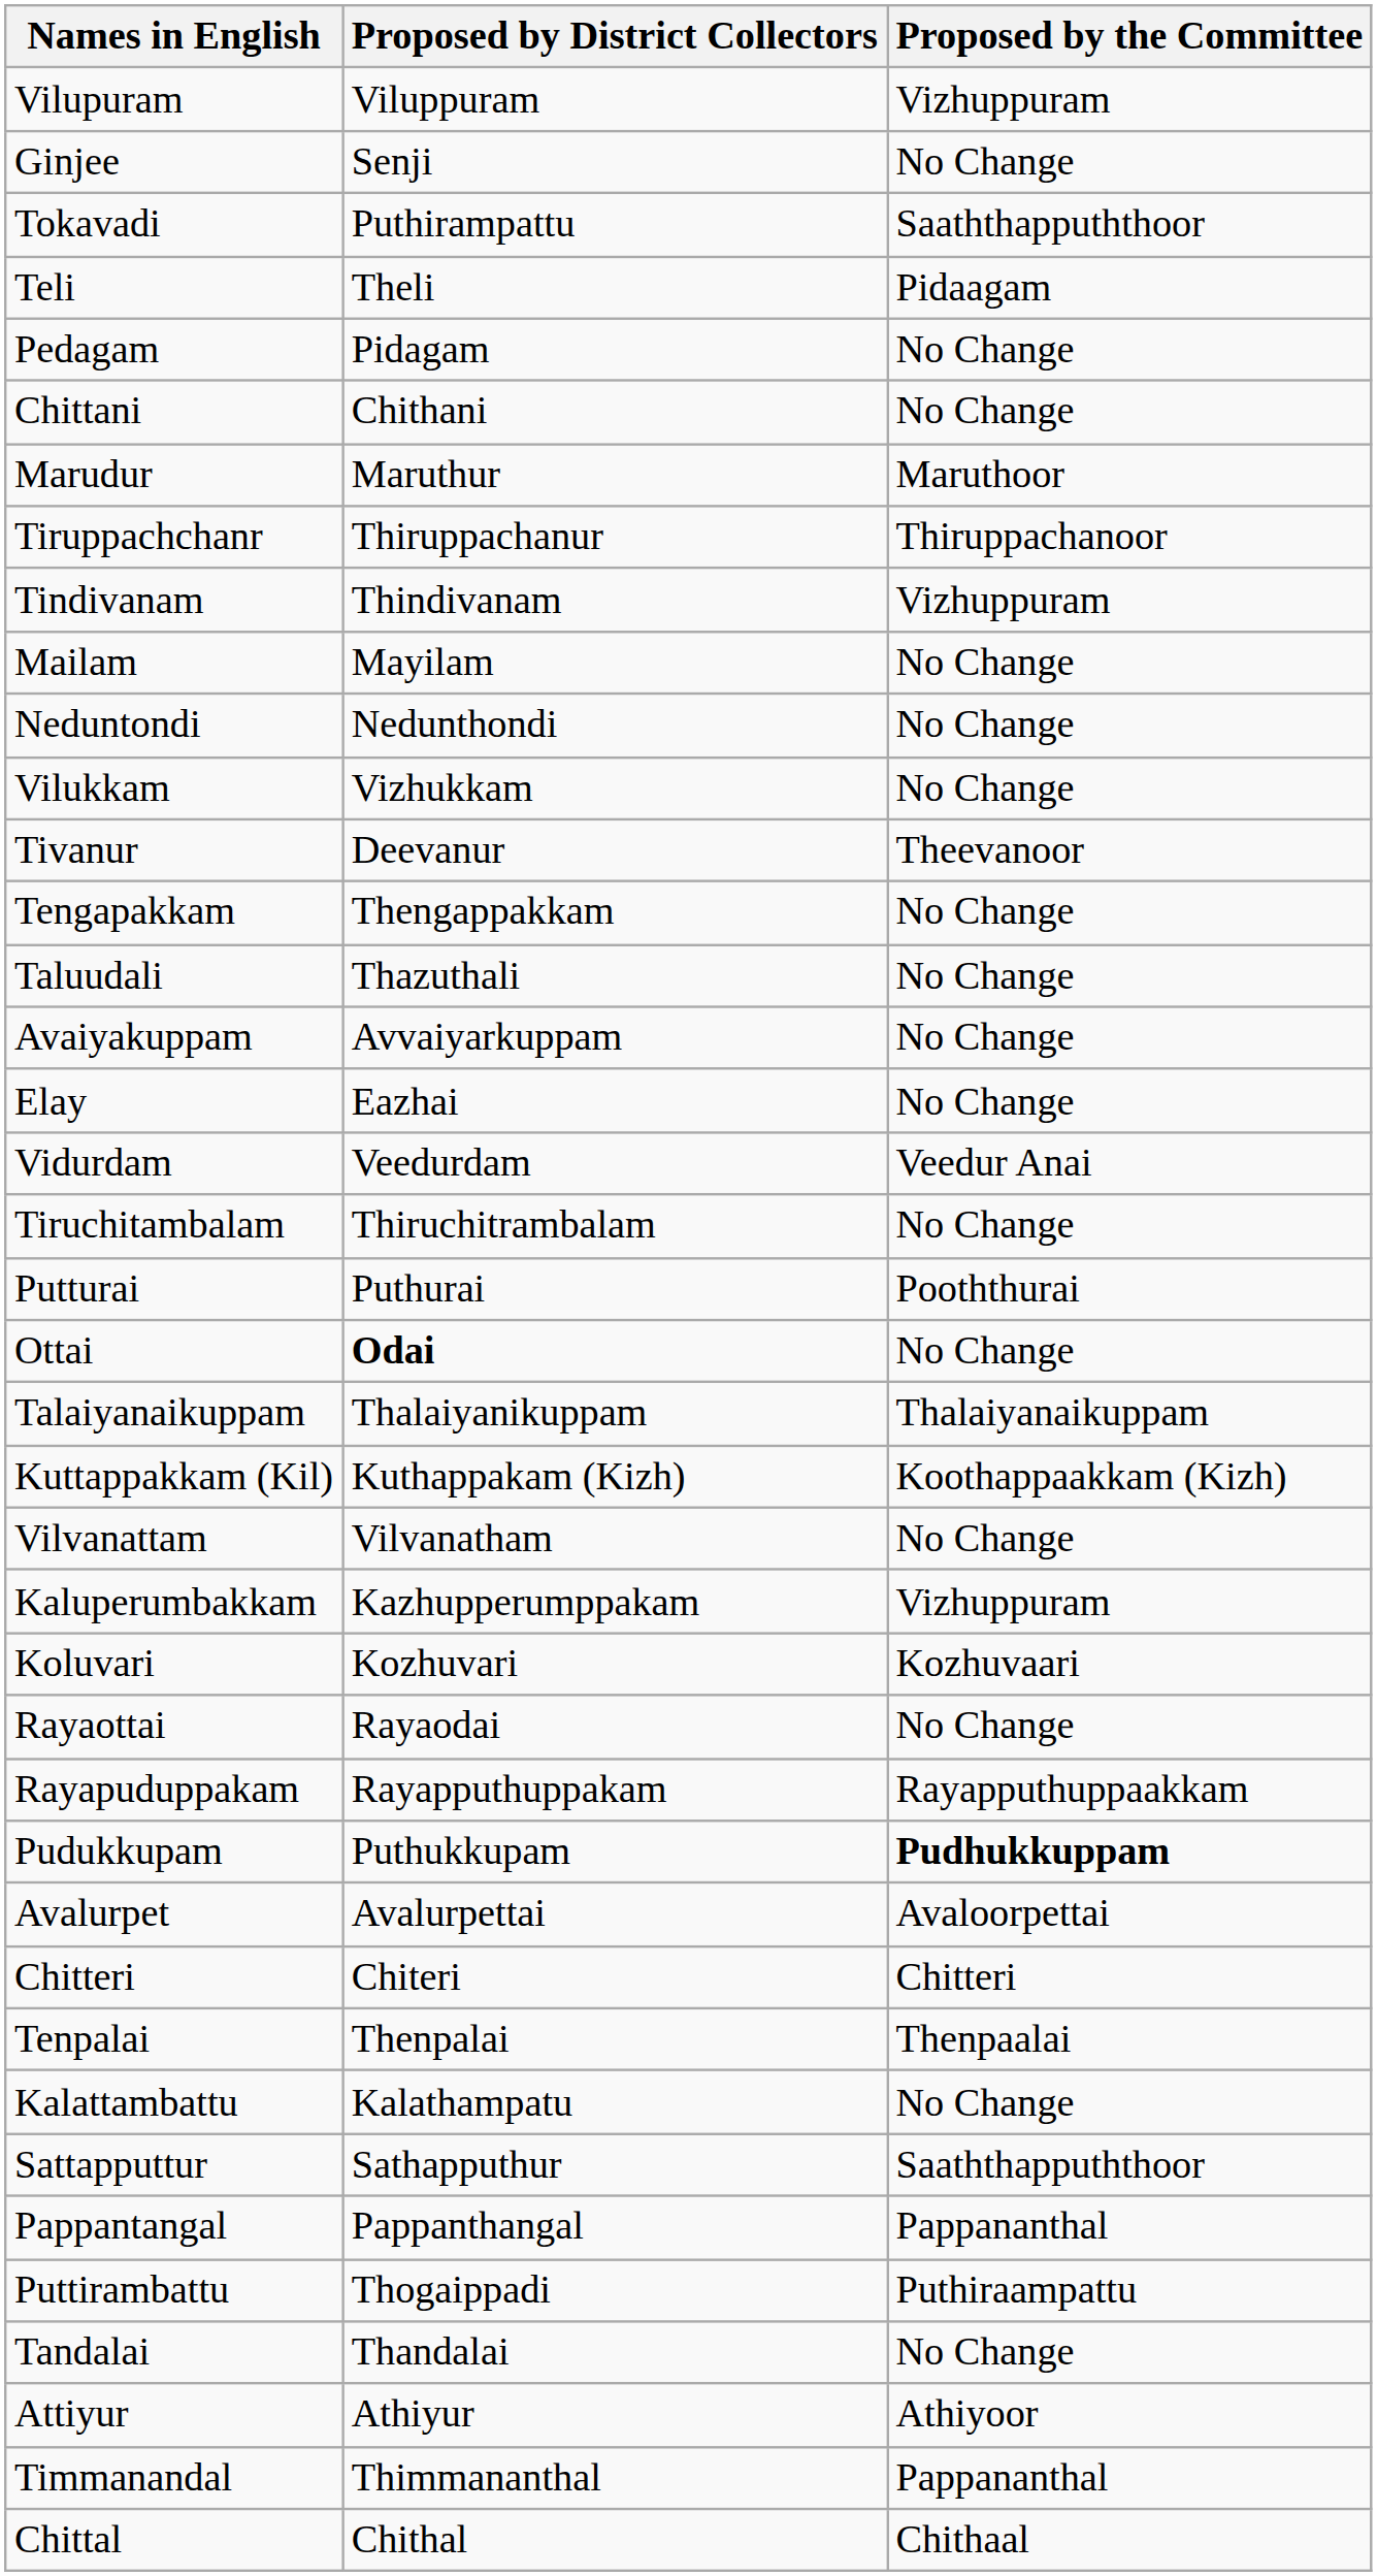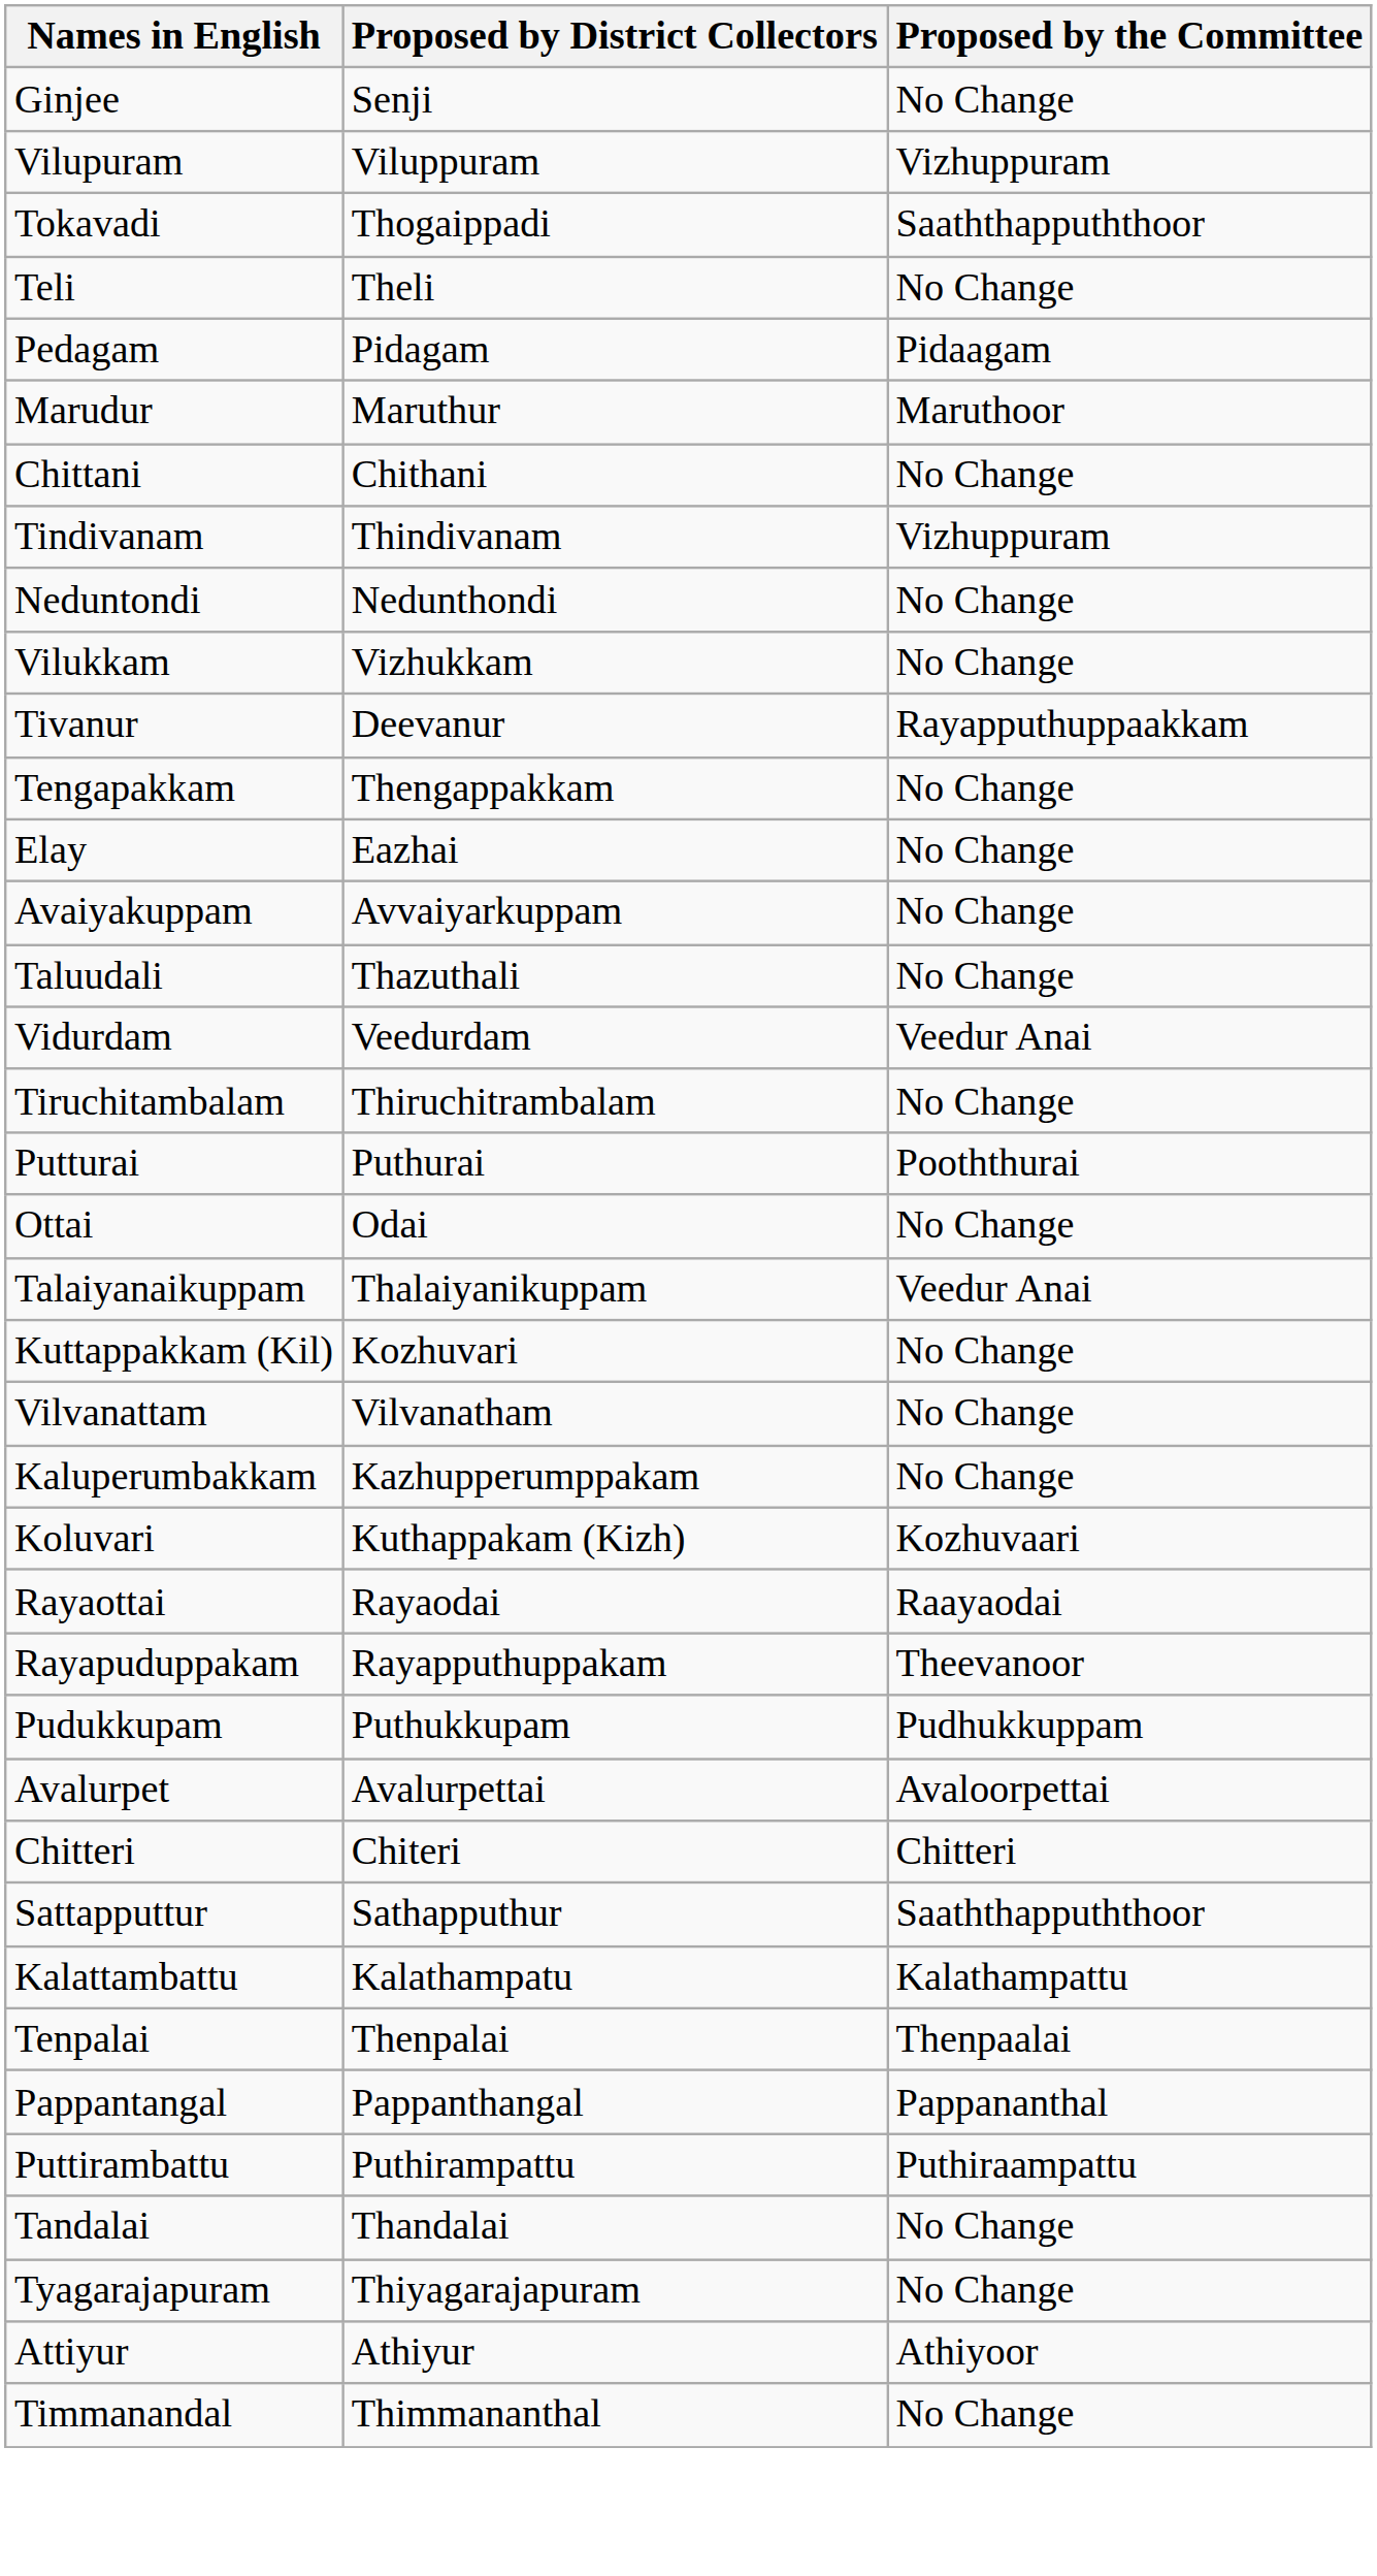rows swapped: Vilupuram <-> Ginjee
Tokavadi | Proposed by District Collectors: Puthirampattu -> Thogaippadi
Teli | Proposed by the Committee: Pidaagam -> No Change
Pedagam | Proposed by the Committee: No Change -> Pidaagam
rows swapped: Chittani <-> Marudur
- row: Tiruppachchanr | Thiruppachanur | Thiruppachanoor
- row: Mailam | Mayilam | No Change
Tivanur | Proposed by the Committee: Theevanoor -> Rayapputhuppaakkam
rows swapped: Elay <-> Taluudali
Ottai | Proposed by District Collectors: bold -> normal
Talaiyanaikuppam | Proposed by the Committee: Thalaiyanaikuppam -> Veedur Anai
Kuttappakkam (Kil) | Proposed by District Collectors: Kuthappakam (Kizh) -> Kozhuvari
Kuttappakkam (Kil) | Proposed by the Committee: Koothappaakkam (Kizh) -> No Change
Kaluperumbakkam | Proposed by the Committee: Vizhuppuram -> No Change
Koluvari | Proposed by District Collectors: Kozhuvari -> Kuthappakam (Kizh)
Rayaottai | Proposed by the Committee: No Change -> Raayaodai
Rayapuduppakam | Proposed by the Committee: Rayapputhuppaakkam -> Theevanoor
Pudukkupam | Proposed by the Committee: bold -> normal
rows swapped: Tenpalai <-> Sattapputtur
Kalattambattu | Proposed by the Committee: No Change -> Kalathampattu
Puttirambattu | Proposed by District Collectors: Thogaippadi -> Puthirampattu
+ row: Tyagarajapuram | Thiyagarajapuram | No Change
Timmanandal | Proposed by the Committee: Pappananthal -> No Change
- row: Chittal | Chithal | Chithaal
